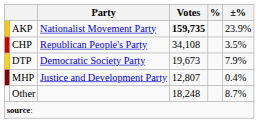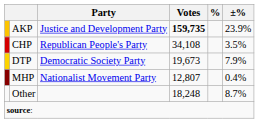AKP | Party: Nationalist Movement Party -> Justice and Development Party
MHP | Party: Justice and Development Party -> Nationalist Movement Party
